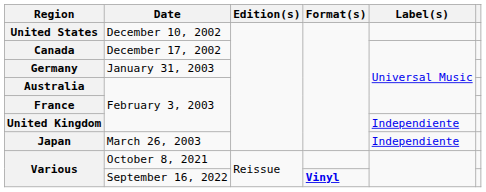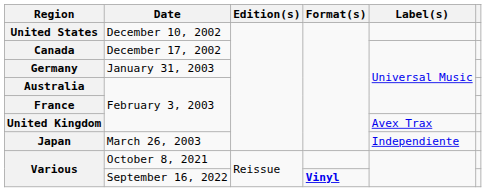United Kingdom | Label(s): Independiente -> Avex Trax
